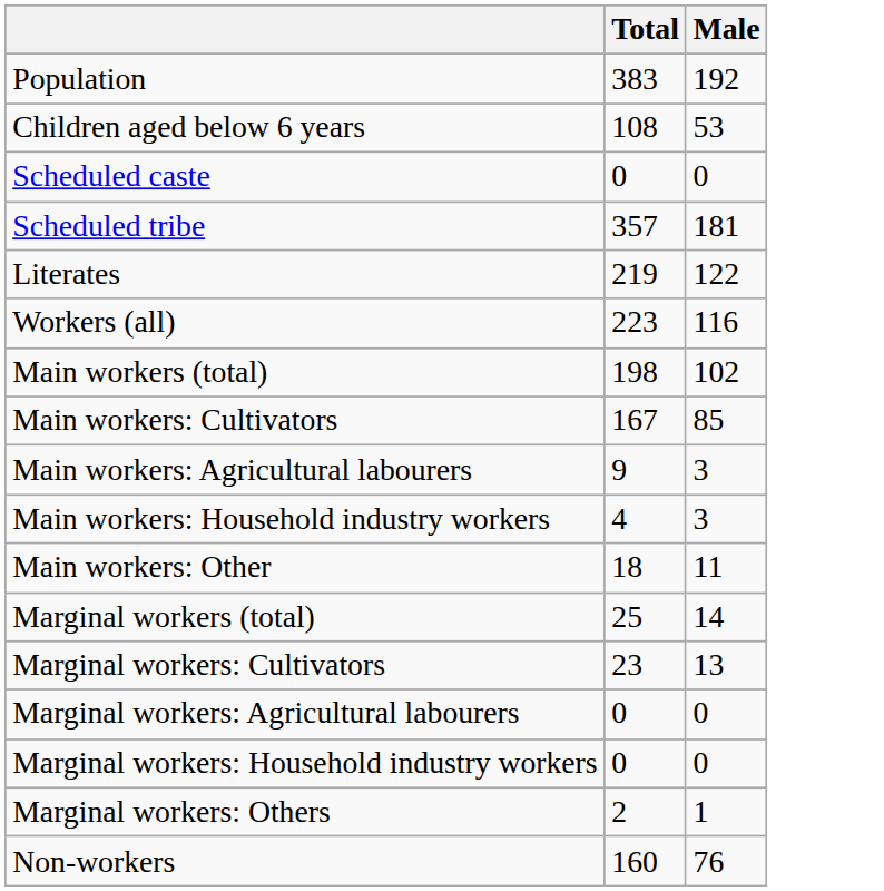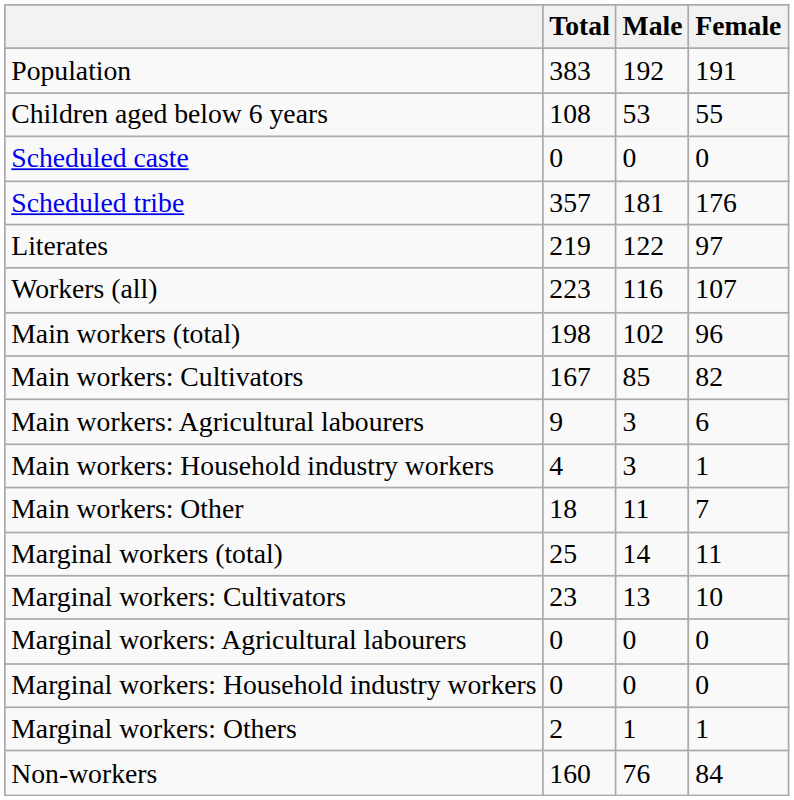+ column: Female | 191 | 55 | 0 | 176 | 97 | 107 | 96 | 82 | 6 | 1 | 7 | 11 | 10 | 0 | 0 | 1 | 84
